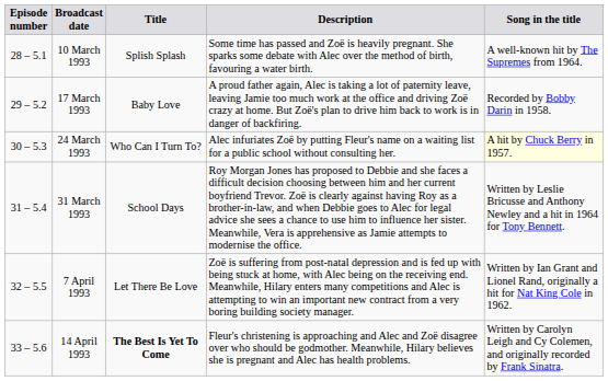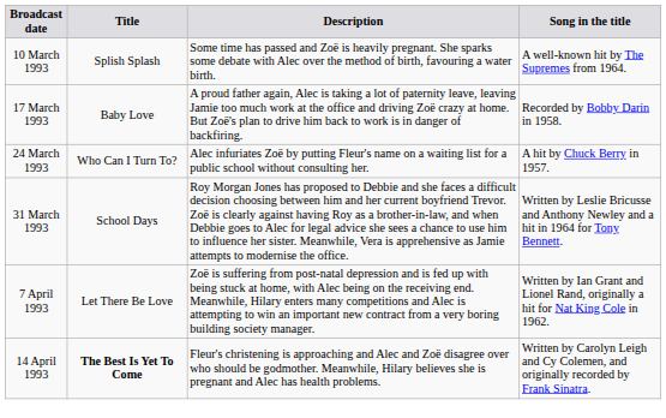- column: Episode number | 28 – 5.1 | 29 – 5.2 | 30 – 5.3 | 31 – 5.4 | 32 – 5.5 | 33 – 5.6
24 March 1993 | Song in the title: lightyellow background -> no background
